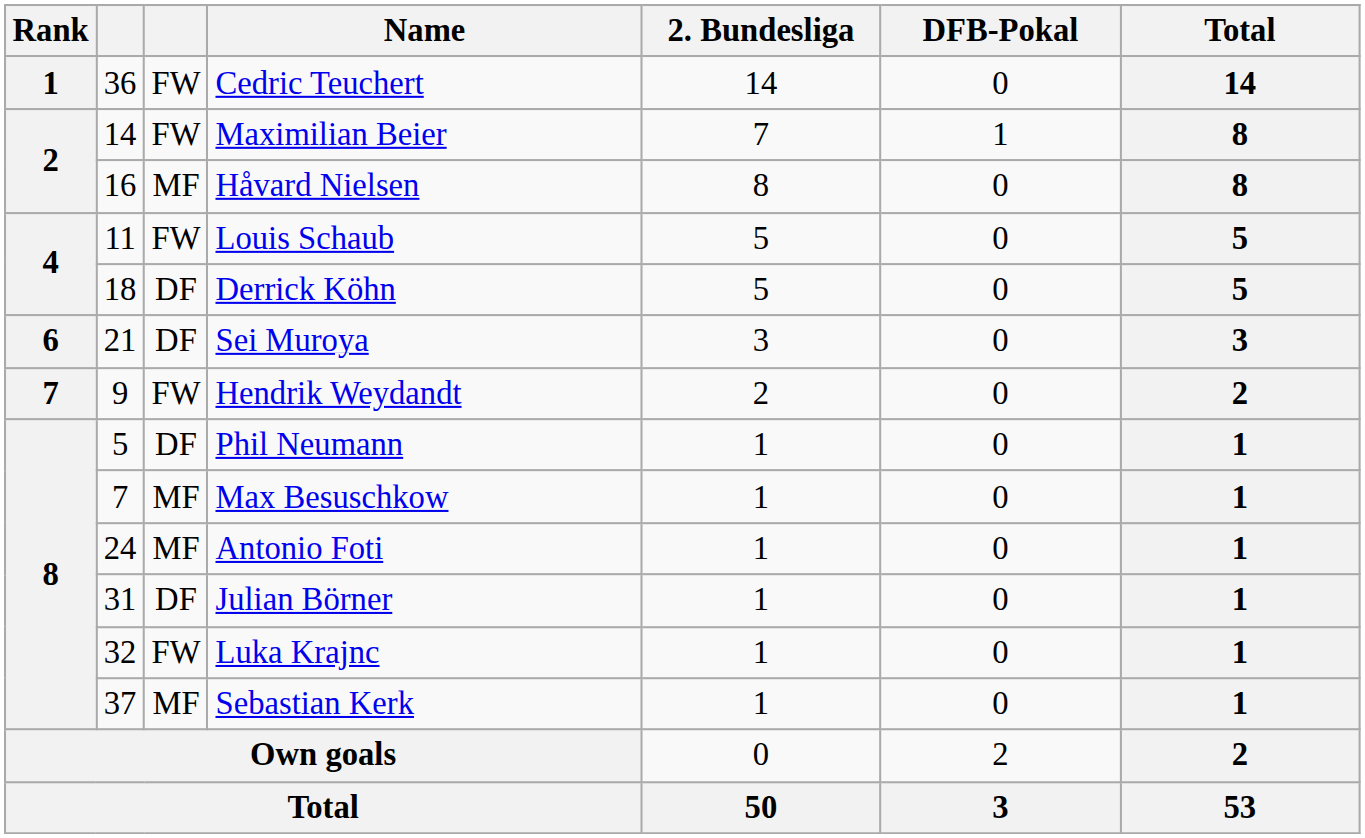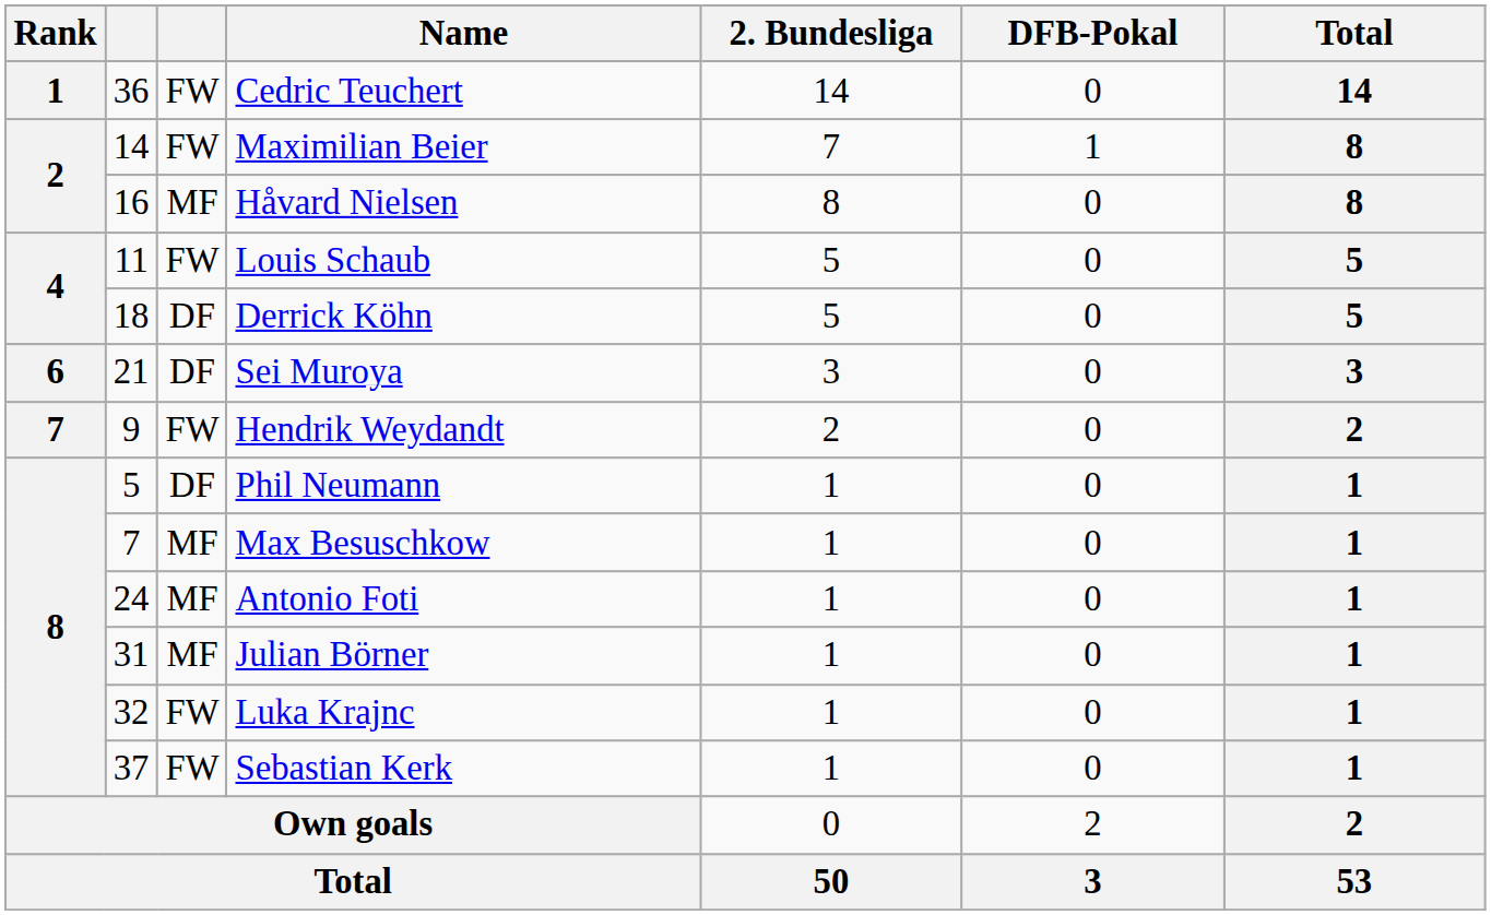Julian Börner | column 3: DF -> MF
Sebastian Kerk | column 3: MF -> FW
